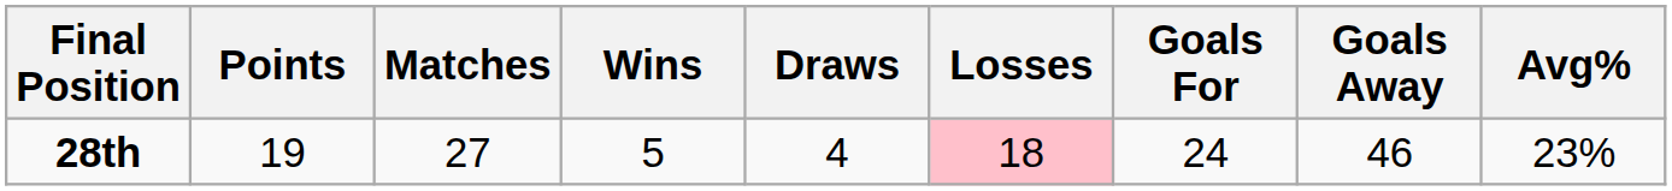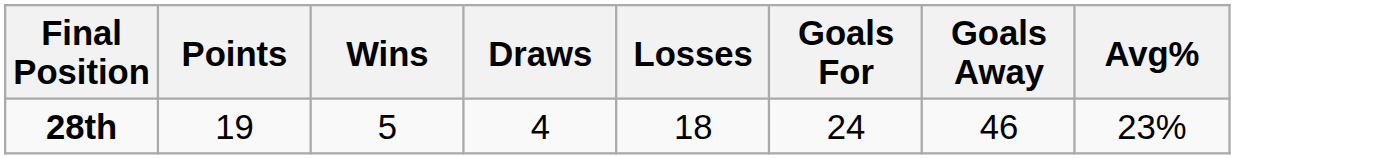- column: Matches | 27
28th | Losses: pink background -> no background
